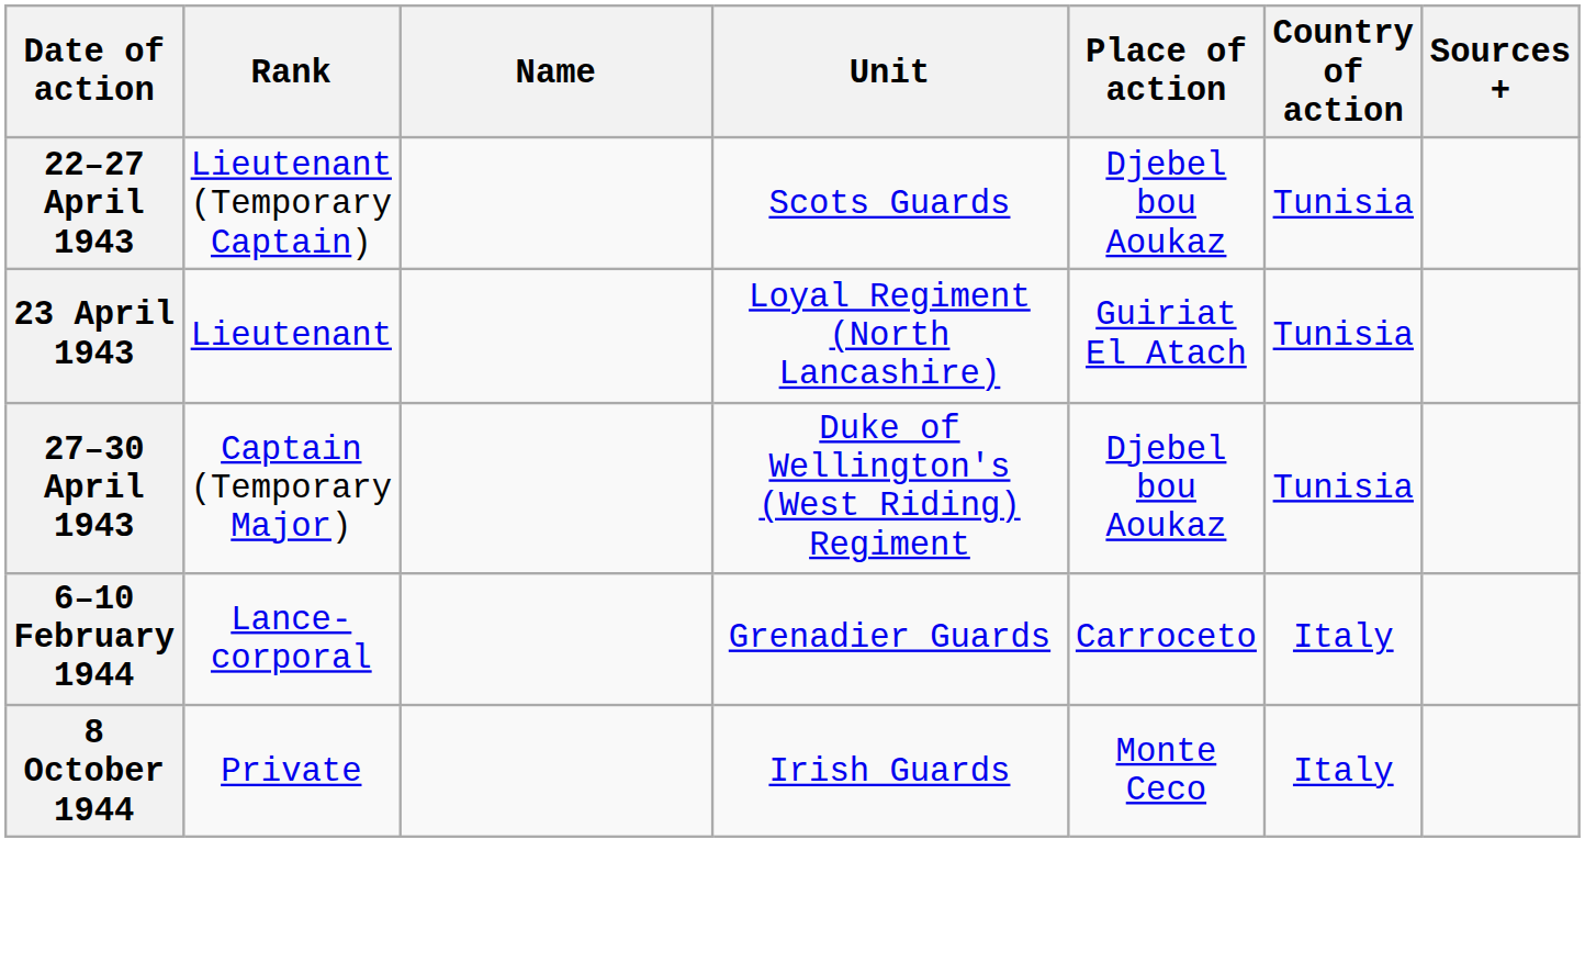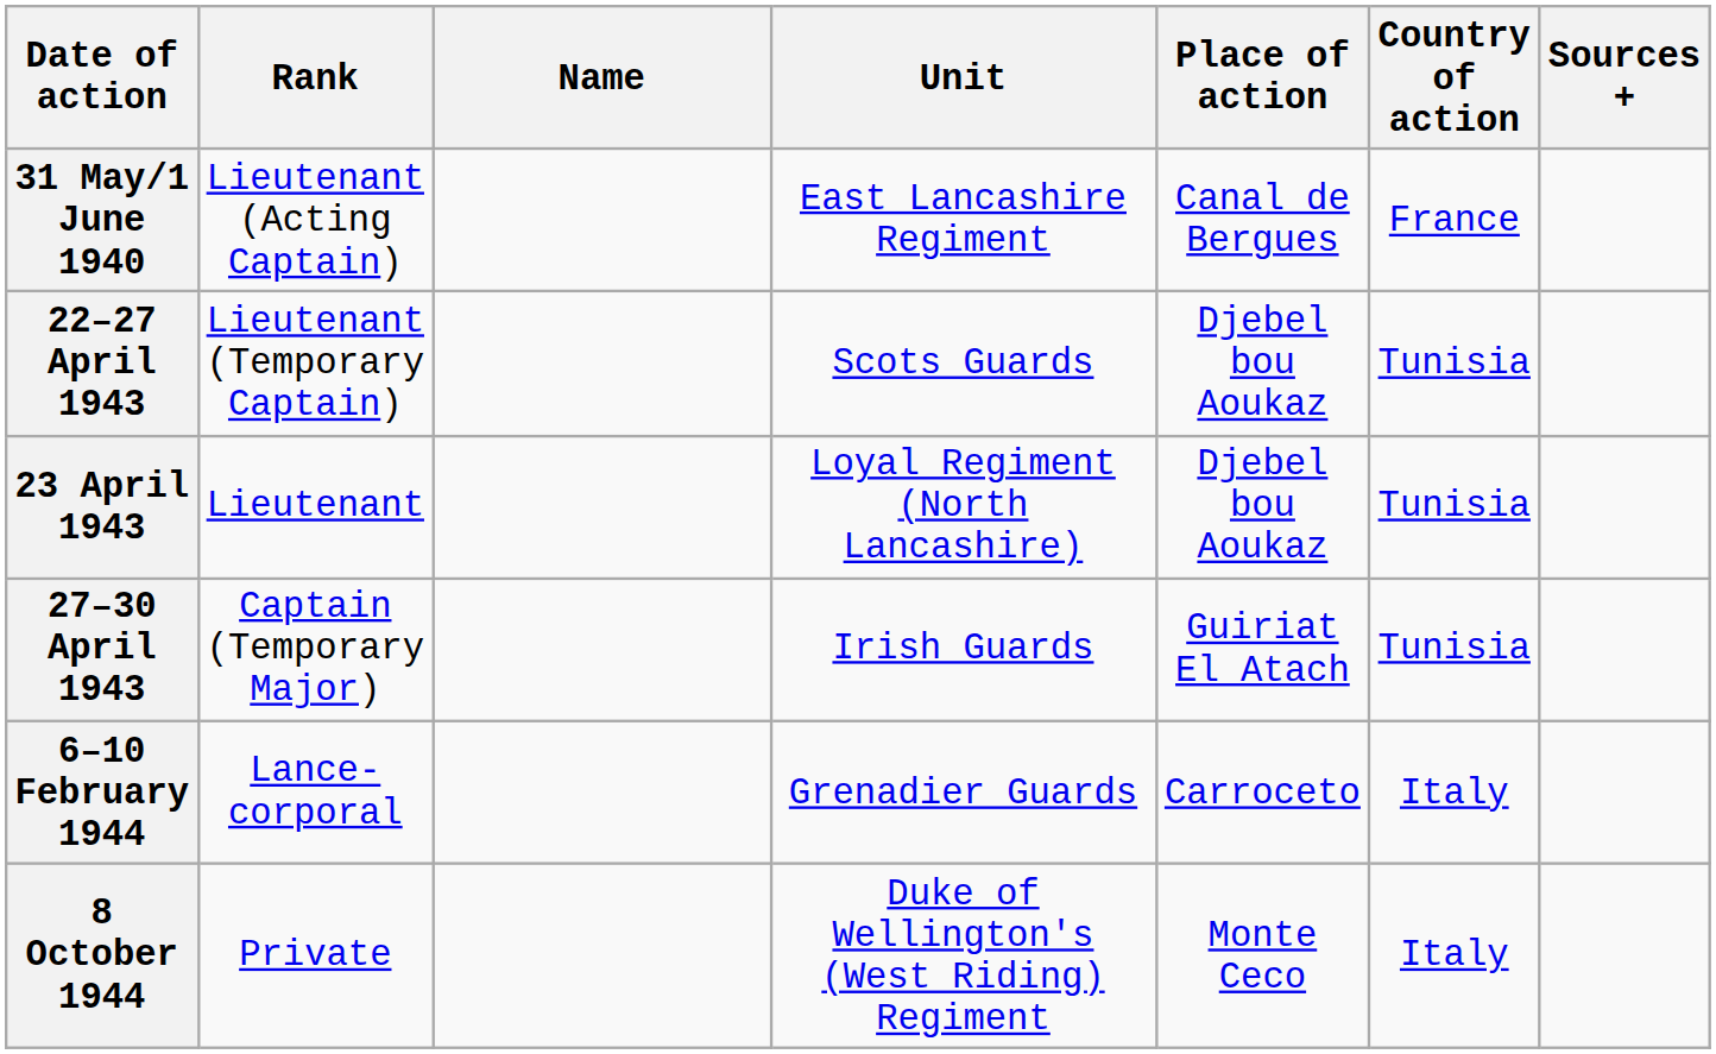+ row: 31 May/1 June 1940 | Lieutenant (Acting Captain) | East Lancashire Regiment | Canal de Bergues | France
23 April 1943 | Place of action: Guiriat El Atach -> Djebel bou Aoukaz
27–30 April 1943 | Unit: Duke of Wellington's (West Riding) Regiment -> Irish Guards
27–30 April 1943 | Place of action: Djebel bou Aoukaz -> Guiriat El Atach
8 October 1944 | Unit: Irish Guards -> Duke of Wellington's (West Riding) Regiment
